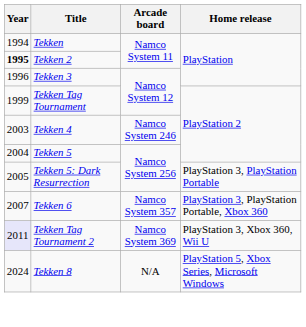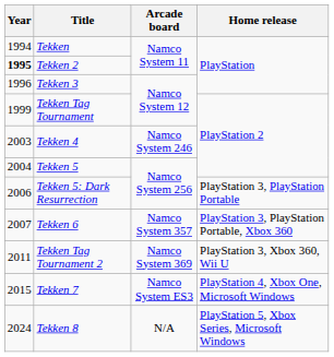Tekken 5: Dark Resurrection | Year: 2005 -> 2006
Tekken Tag Tournament 2 | Year: lavender background -> no background
+ row: 2015 | Tekken 7 | Namco System ES3 | PlayStation 4, Xbox One, Microsoft Windows
